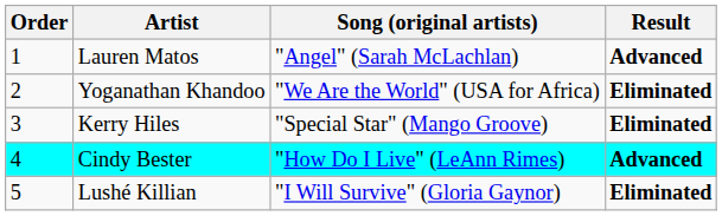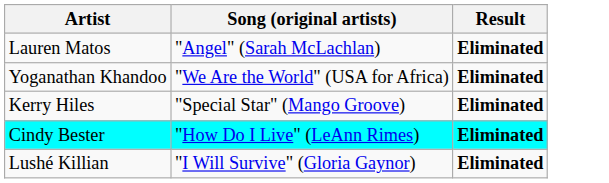- column: Order | 1 | 2 | 3 | 4 | 5
Lauren Matos | Result: Advanced -> Eliminated
Cindy Bester | Result: Advanced -> Eliminated
